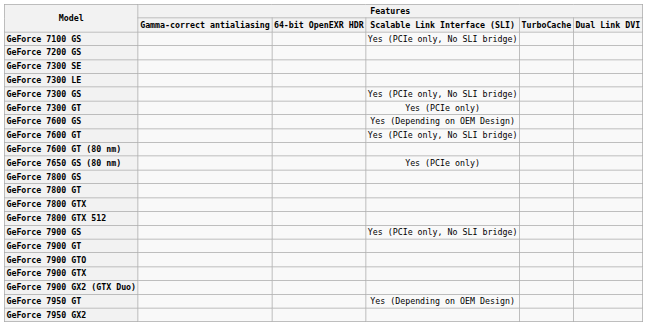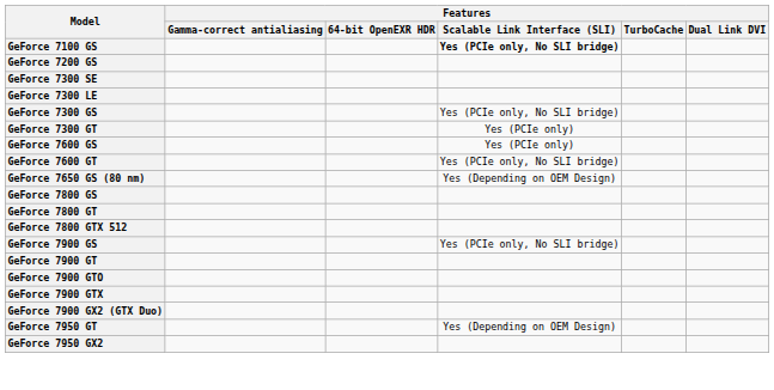GeForce 7100 GS | Features / Scalable Link Interface (SLI): normal -> bold
GeForce 7600 GS | Features / Scalable Link Interface (SLI): Yes (Depending on OEM Design) -> Yes (PCIe only)
- row: GeForce 7600 GT (80 nm)
GeForce 7650 GS (80 nm) | Features / Scalable Link Interface (SLI): Yes (PCIe only) -> Yes (Depending on OEM Design)
- row: GeForce 7800 GTX
